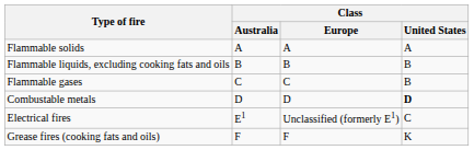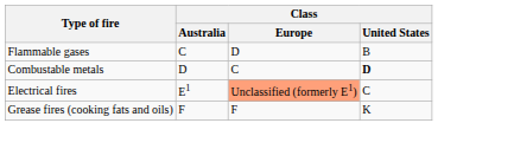- row: Flammable solids | A | A | A
- row: Flammable liquids, excluding cooking fats and oils | B | B | B
Flammable gases | Class / Europe: C -> D
Combustable metals | Class / Europe: D -> C
Electrical fires | Class / Europe: no background -> lightsalmon background
